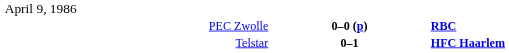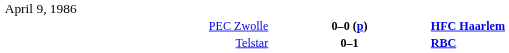PEC Zwolle | column 3: RBC -> HFC Haarlem
Telstar | column 3: HFC Haarlem -> RBC
